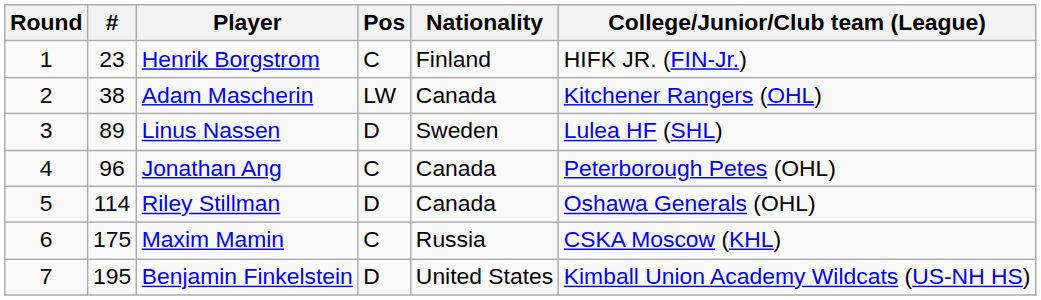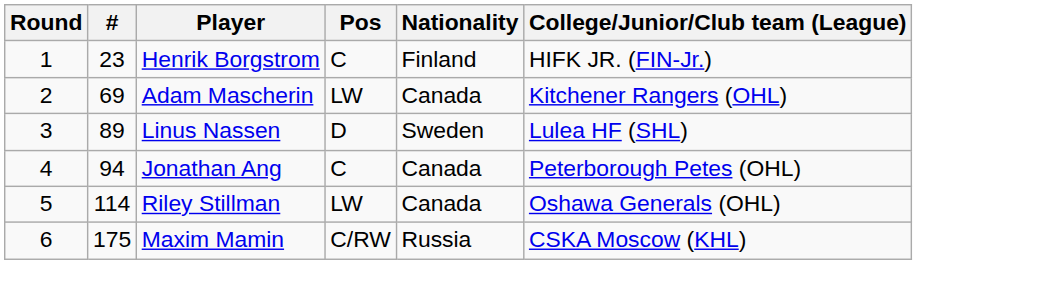Adam Mascherin | #: 38 -> 69
Jonathan Ang | #: 96 -> 94
Riley Stillman | Pos: D -> LW
Maxim Mamin | Pos: C -> C/RW
- row: 7 | 195 | Benjamin Finkelstein | D | United States | Kimball Union Academy Wildcats (US-NH HS)
